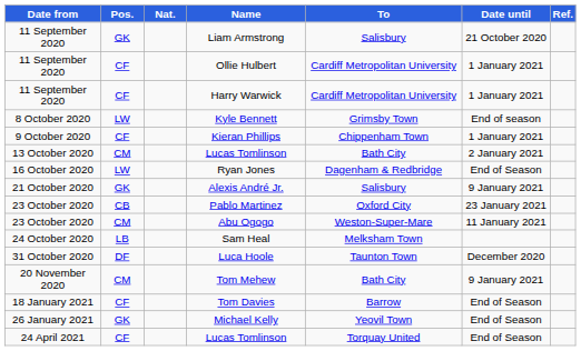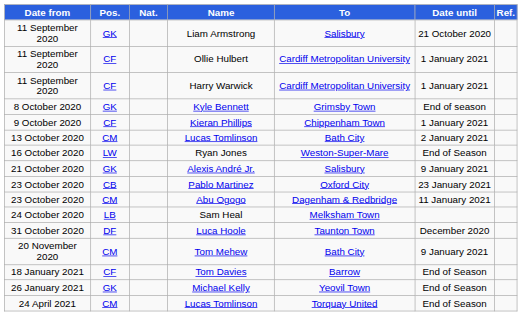Kyle Bennett | Pos.: LW -> GK
Ryan Jones | To: Dagenham & Redbridge -> Weston-Super-Mare
Abu Ogogo | To: Weston-Super-Mare -> Dagenham & Redbridge
24 April 2021 / Lucas Tomlinson | Pos.: CF -> CM
